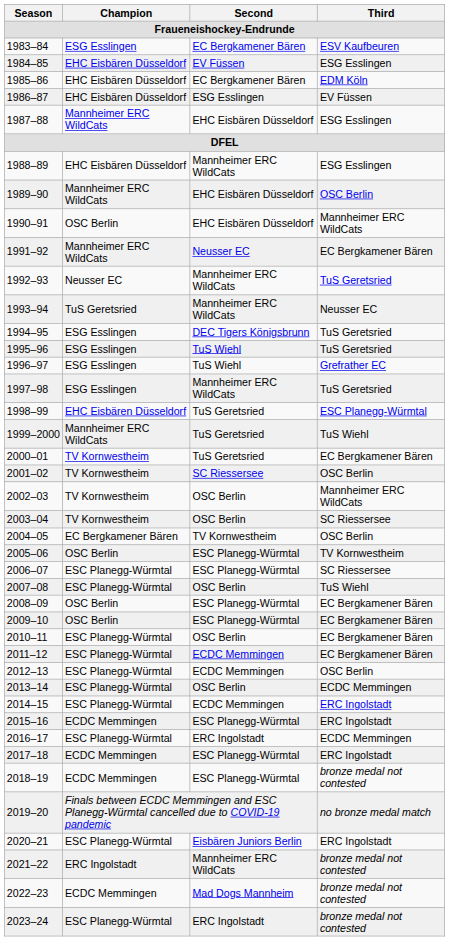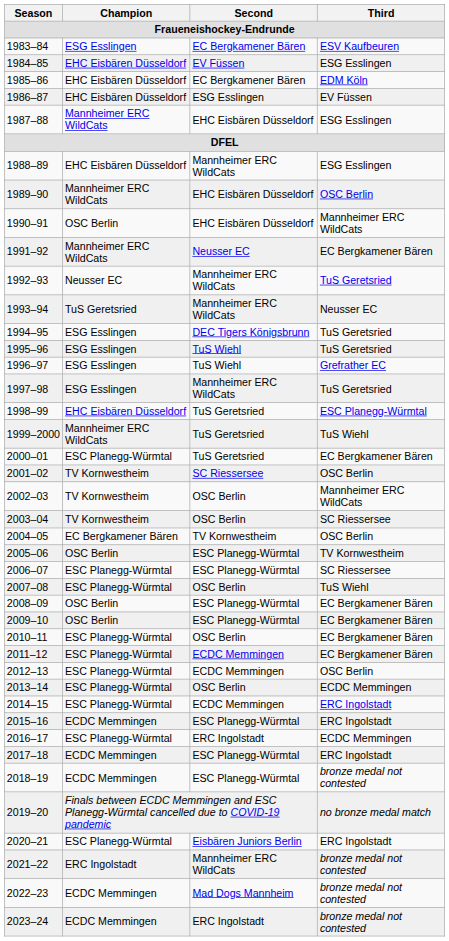2000–01 | Champion: TV Kornwestheim -> ESC Planegg-Würmtal
2023–24 | Champion: ESC Planegg-Würmtal -> ECDC Memmingen
